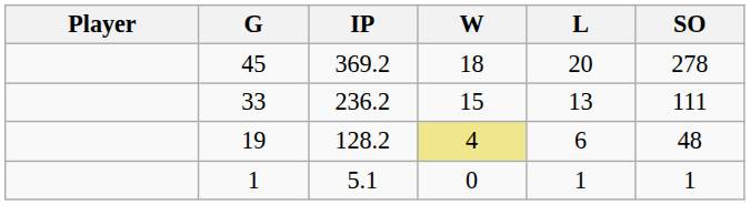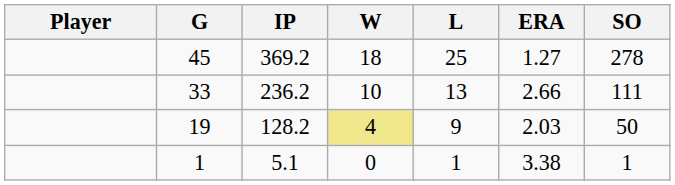+ column: ERA | 1.27 | 2.66 | 2.03 | 3.38
45 | L: 20 -> 25
33 | W: 15 -> 10
19 | L: 6 -> 9
19 | SO: 48 -> 50
